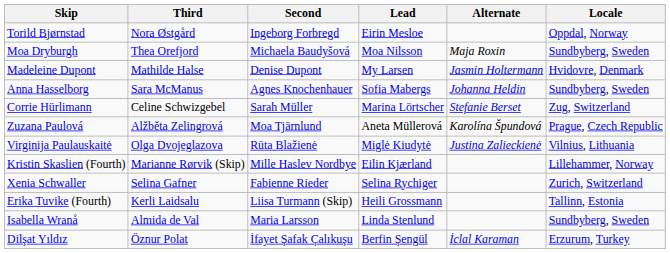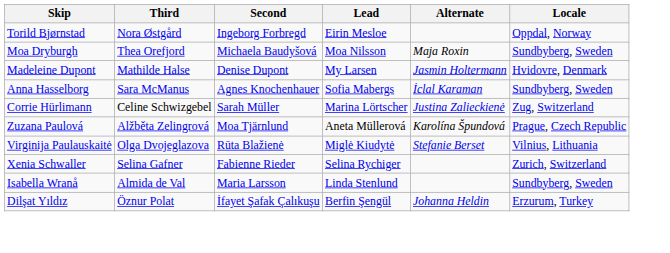Anna Hasselborg | Alternate: Johanna Heldin -> İclal Karaman
Corrie Hürlimann | Alternate: Stefanie Berset -> Justina Zalieckienė
Virginija Paulauskaitė | Alternate: Justina Zalieckienė -> Stefanie Berset
- row: Kristin Skaslien (Fourth) | Marianne Rørvik (Skip) | Mille Haslev Nordbye | Eilin Kjærland | Lillehammer, Norway
- row: Erika Tuvike (Fourth) | Kerli Laidsalu | Liisa Turmann (Skip) | Heili Grossmann | Tallinn, Estonia
Dilşat Yıldız | Alternate: İclal Karaman -> Johanna Heldin
